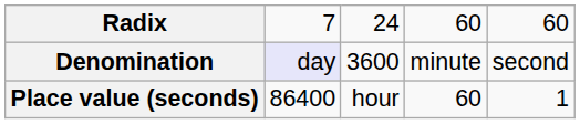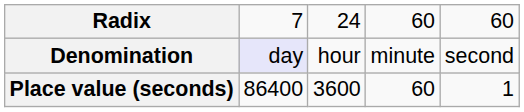Denomination | column 3: 3600 -> hour
Place value (seconds) | column 3: hour -> 3600
